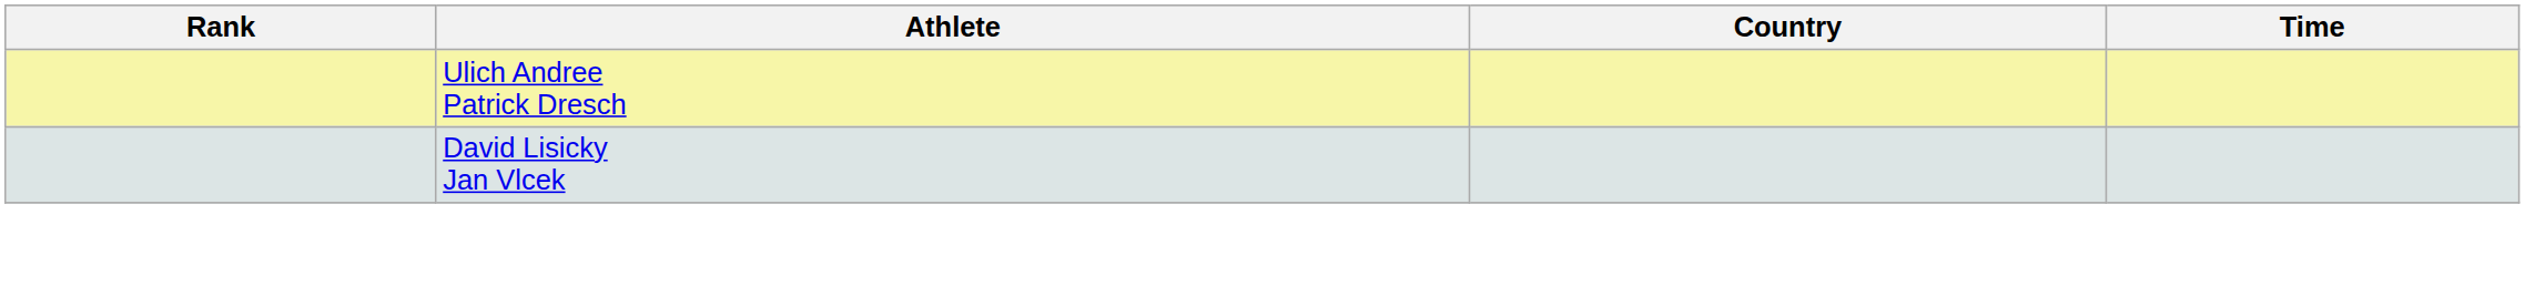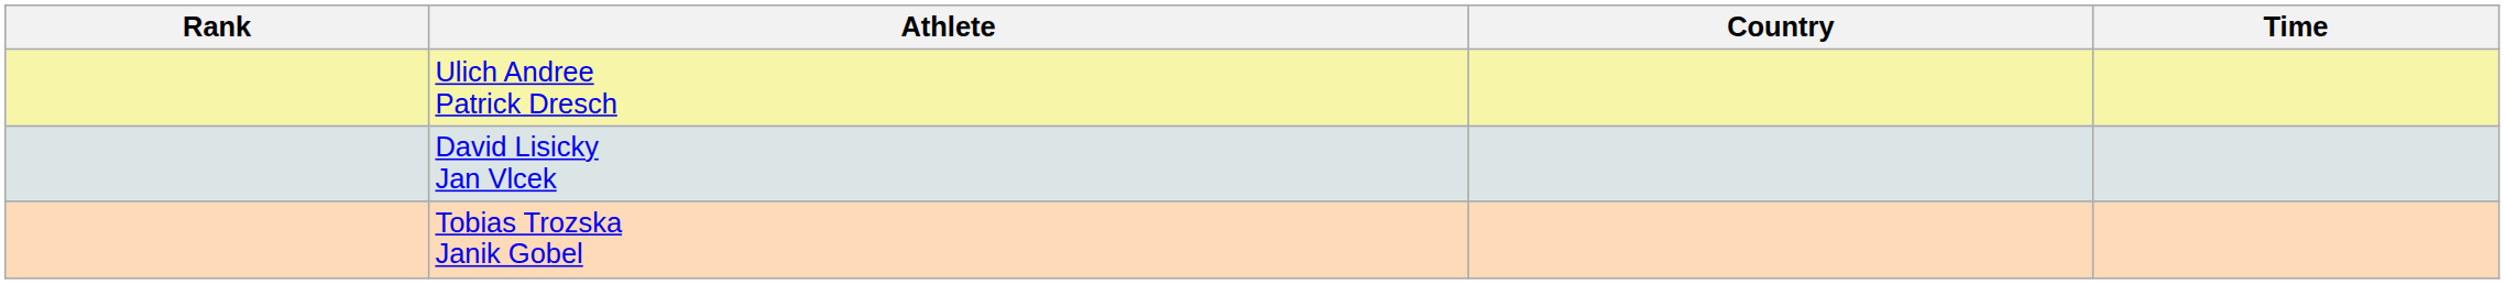+ row: Tobias Trozska Janik Gobel
